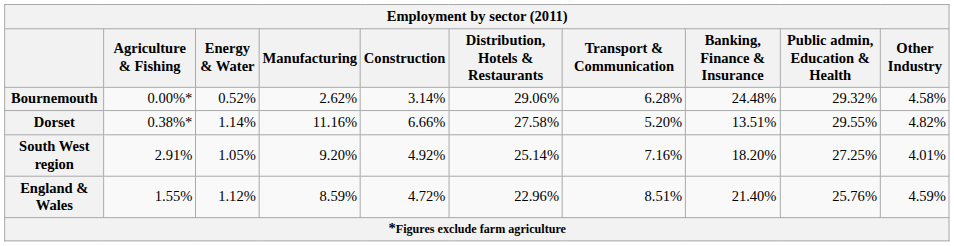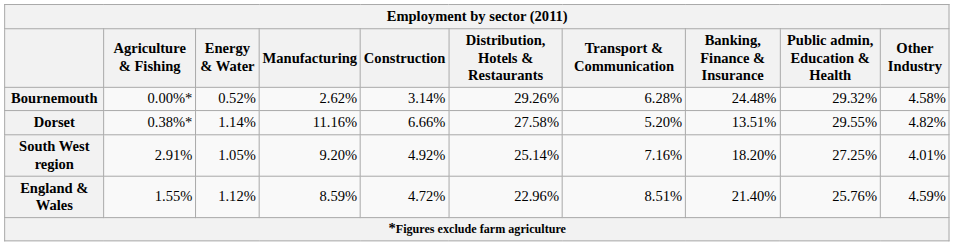Bournemouth | Distribution, Hotels & Restaurants: 29.06% -> 29.26%
